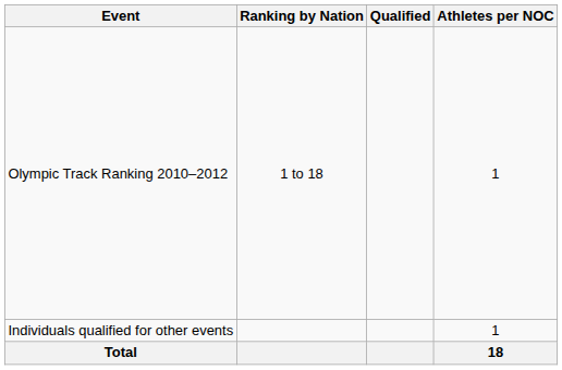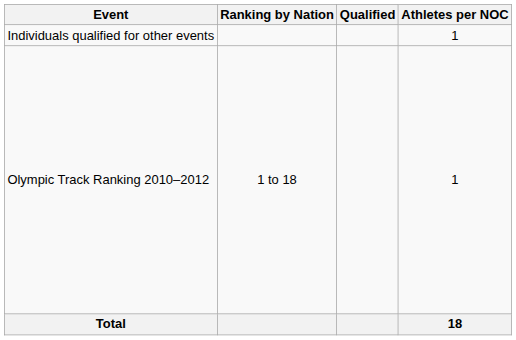rows swapped: Olympic Track Ranking 2010–2012 <-> Individuals qualified for other events
